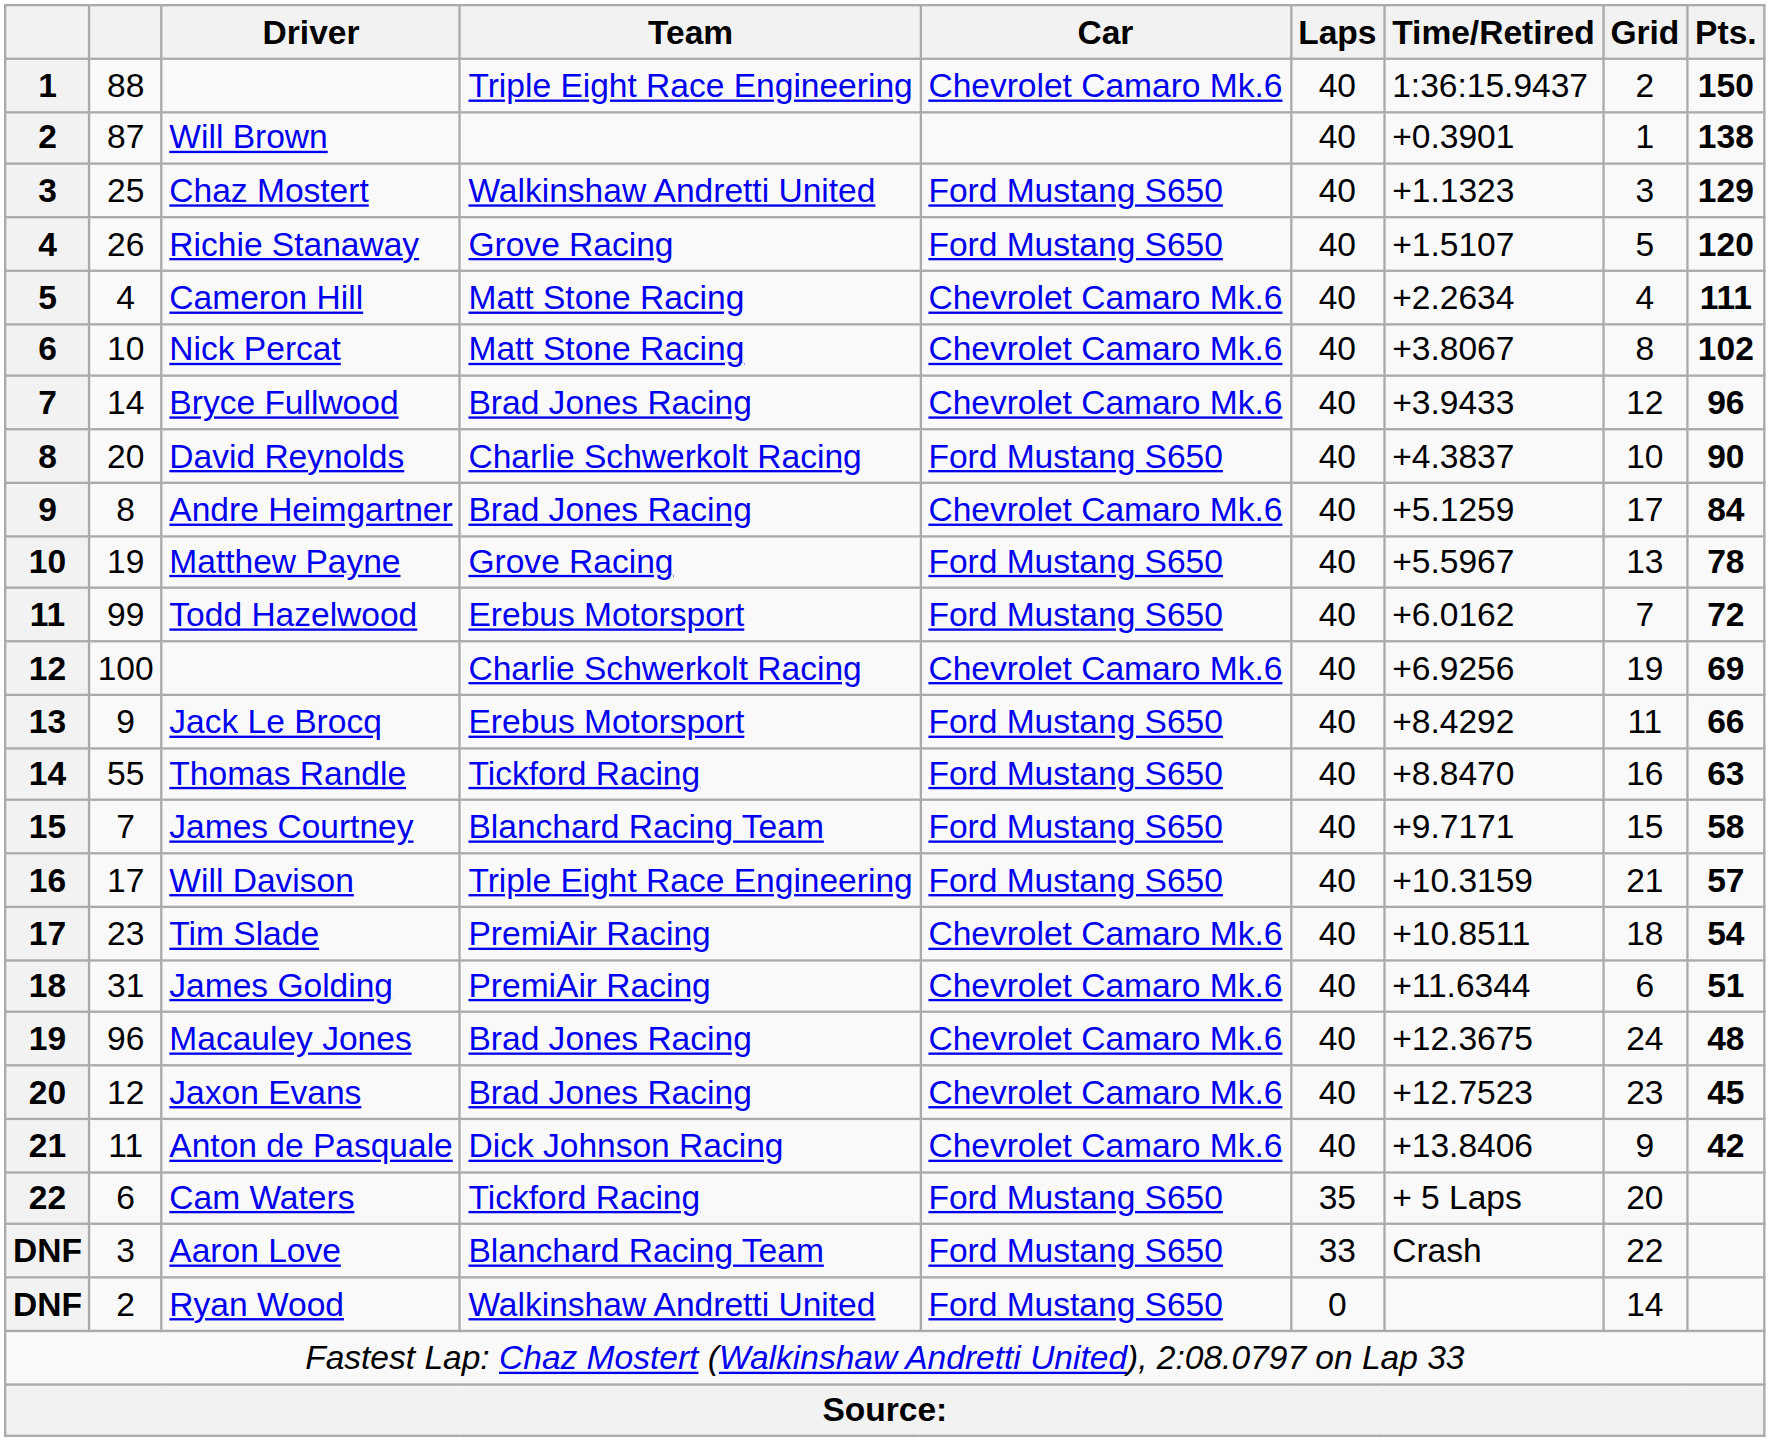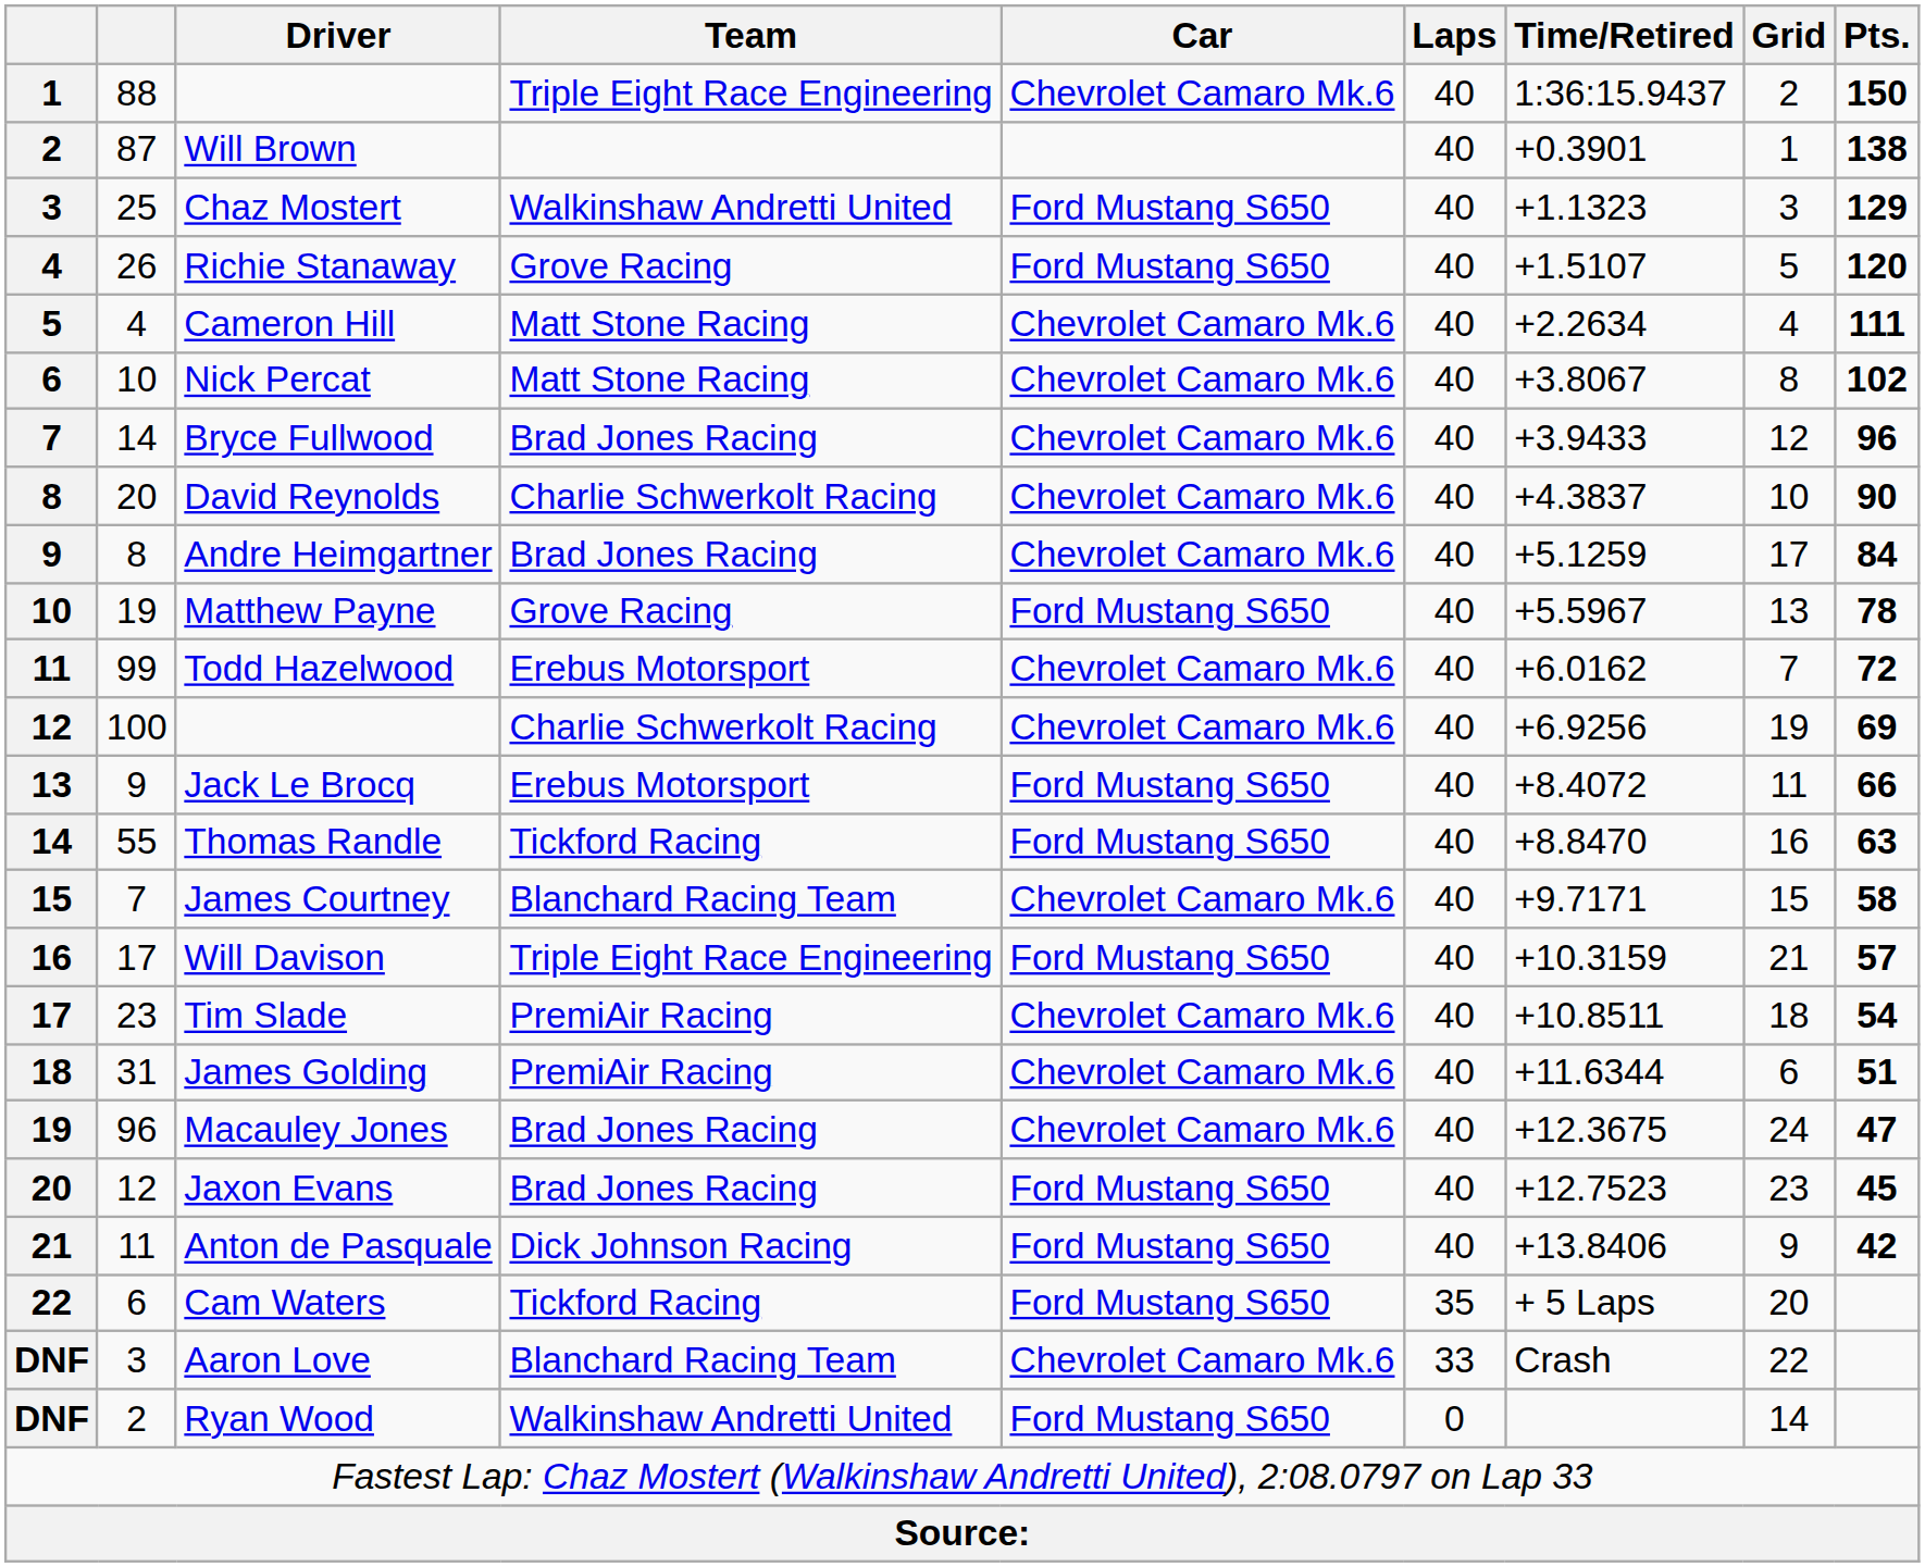David Reynolds | Car: Ford Mustang S650 -> Chevrolet Camaro Mk.6
Todd Hazelwood | Car: Ford Mustang S650 -> Chevrolet Camaro Mk.6
Jack Le Brocq | Time/Retired: +8.4292 -> +8.4072
James Courtney | Car: Ford Mustang S650 -> Chevrolet Camaro Mk.6
Macauley Jones | Pts.: 48 -> 47
Jaxon Evans | Car: Chevrolet Camaro Mk.6 -> Ford Mustang S650
Anton de Pasquale | Car: Chevrolet Camaro Mk.6 -> Ford Mustang S650
Aaron Love | Car: Ford Mustang S650 -> Chevrolet Camaro Mk.6
